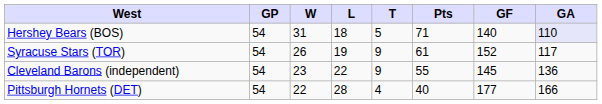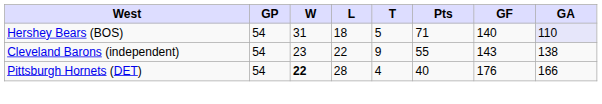- row: Syracuse Stars (TOR) | 54 | 26 | 19 | 9 | 61 | 152 | 117
Cleveland Barons (independent) | GF: 145 -> 143
Cleveland Barons (independent) | GA: 136 -> 138
Pittsburgh Hornets (DET) | W: normal -> bold
Pittsburgh Hornets (DET) | GF: 177 -> 176
